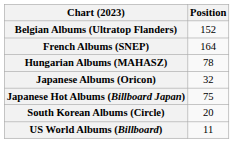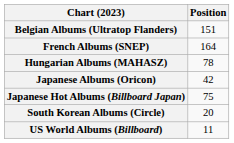Belgian Albums (Ultratop Flanders) | Position: 152 -> 151
Japanese Albums (Oricon) | Position: 32 -> 42
